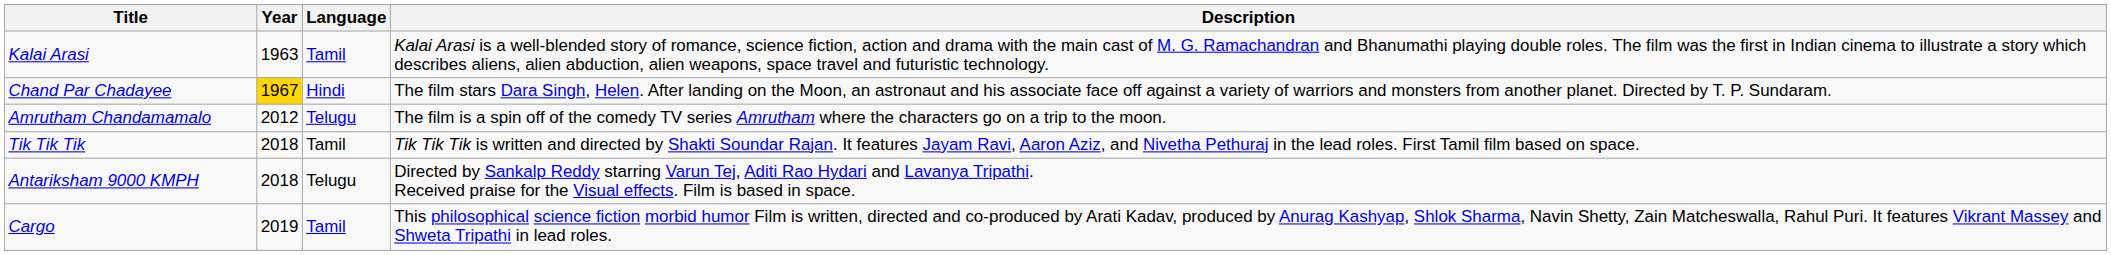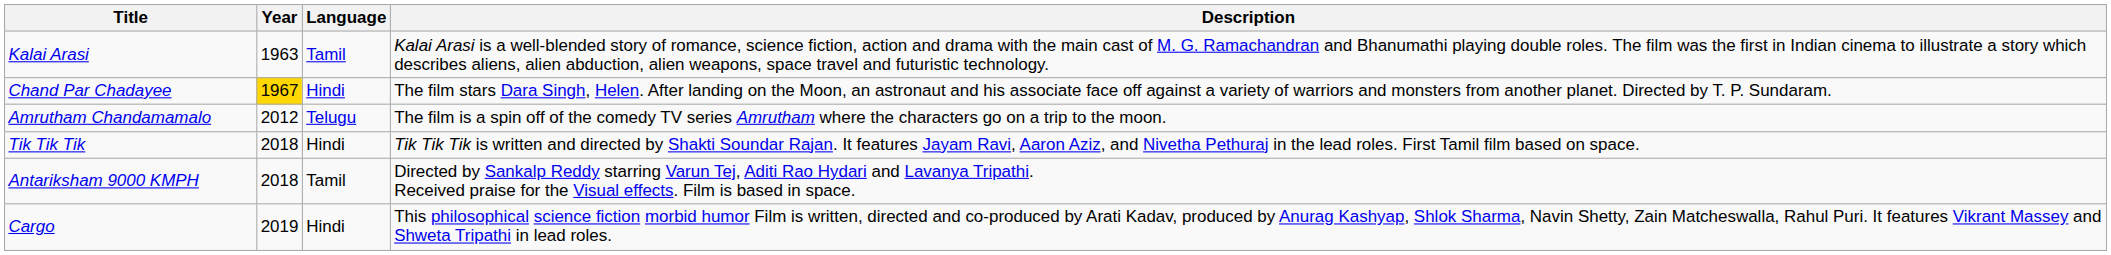Tik Tik Tik | Language: Tamil -> Hindi
Antariksham 9000 KMPH | Language: Telugu -> Tamil
Cargo | Language: Tamil -> Hindi
